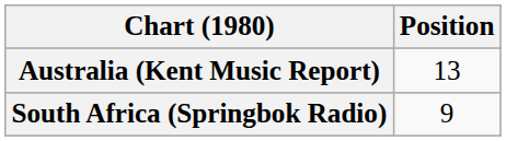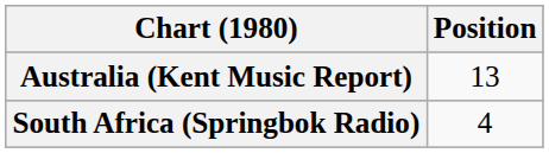South Africa (Springbok Radio) | Position: 9 -> 4
